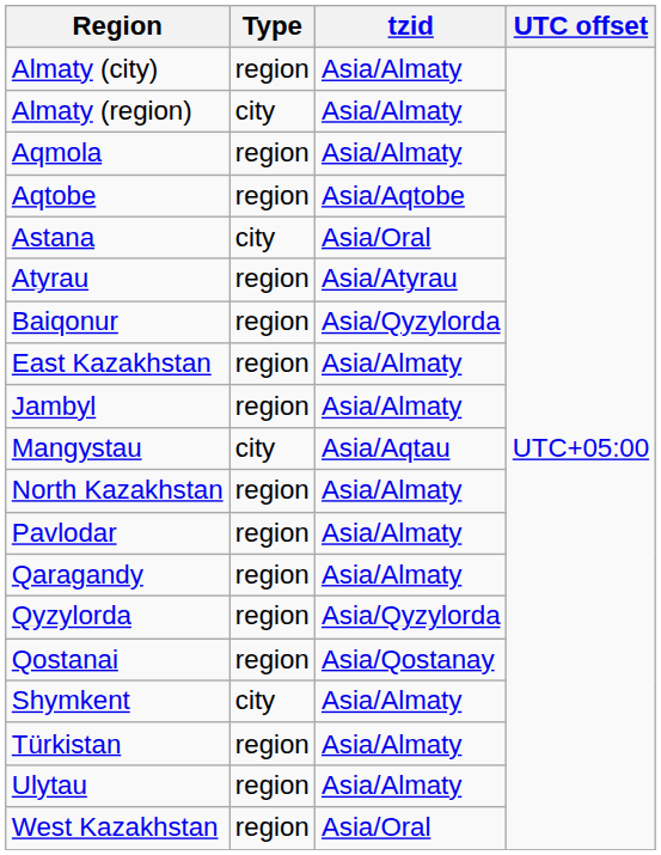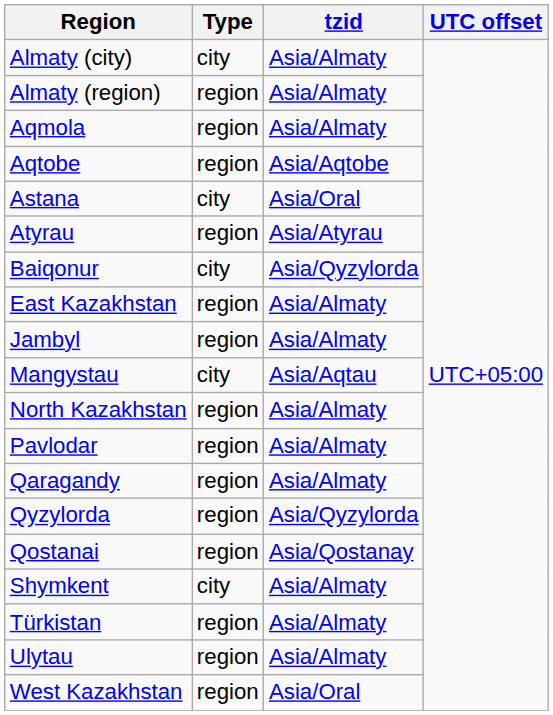Almaty (city) | Type: region -> city
Almaty (region) | Type: city -> region
Baiqonur | Type: region -> city
